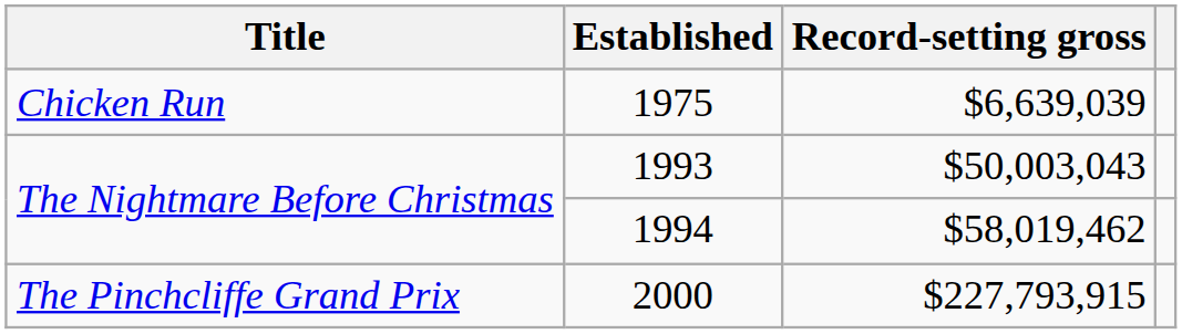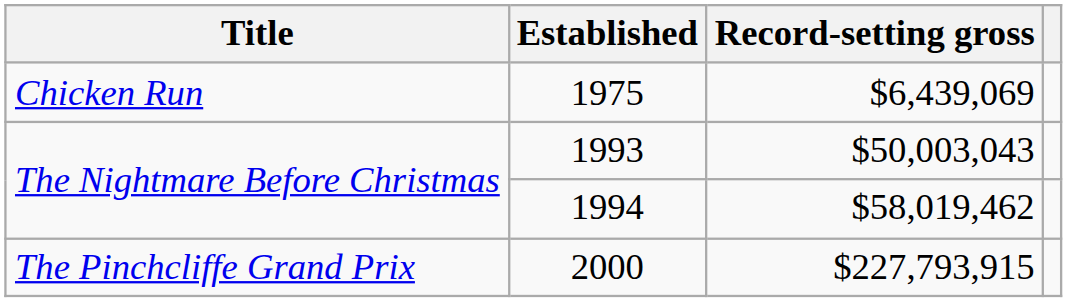1975 | Record-setting gross: $6,639,039 -> $6,439,069
